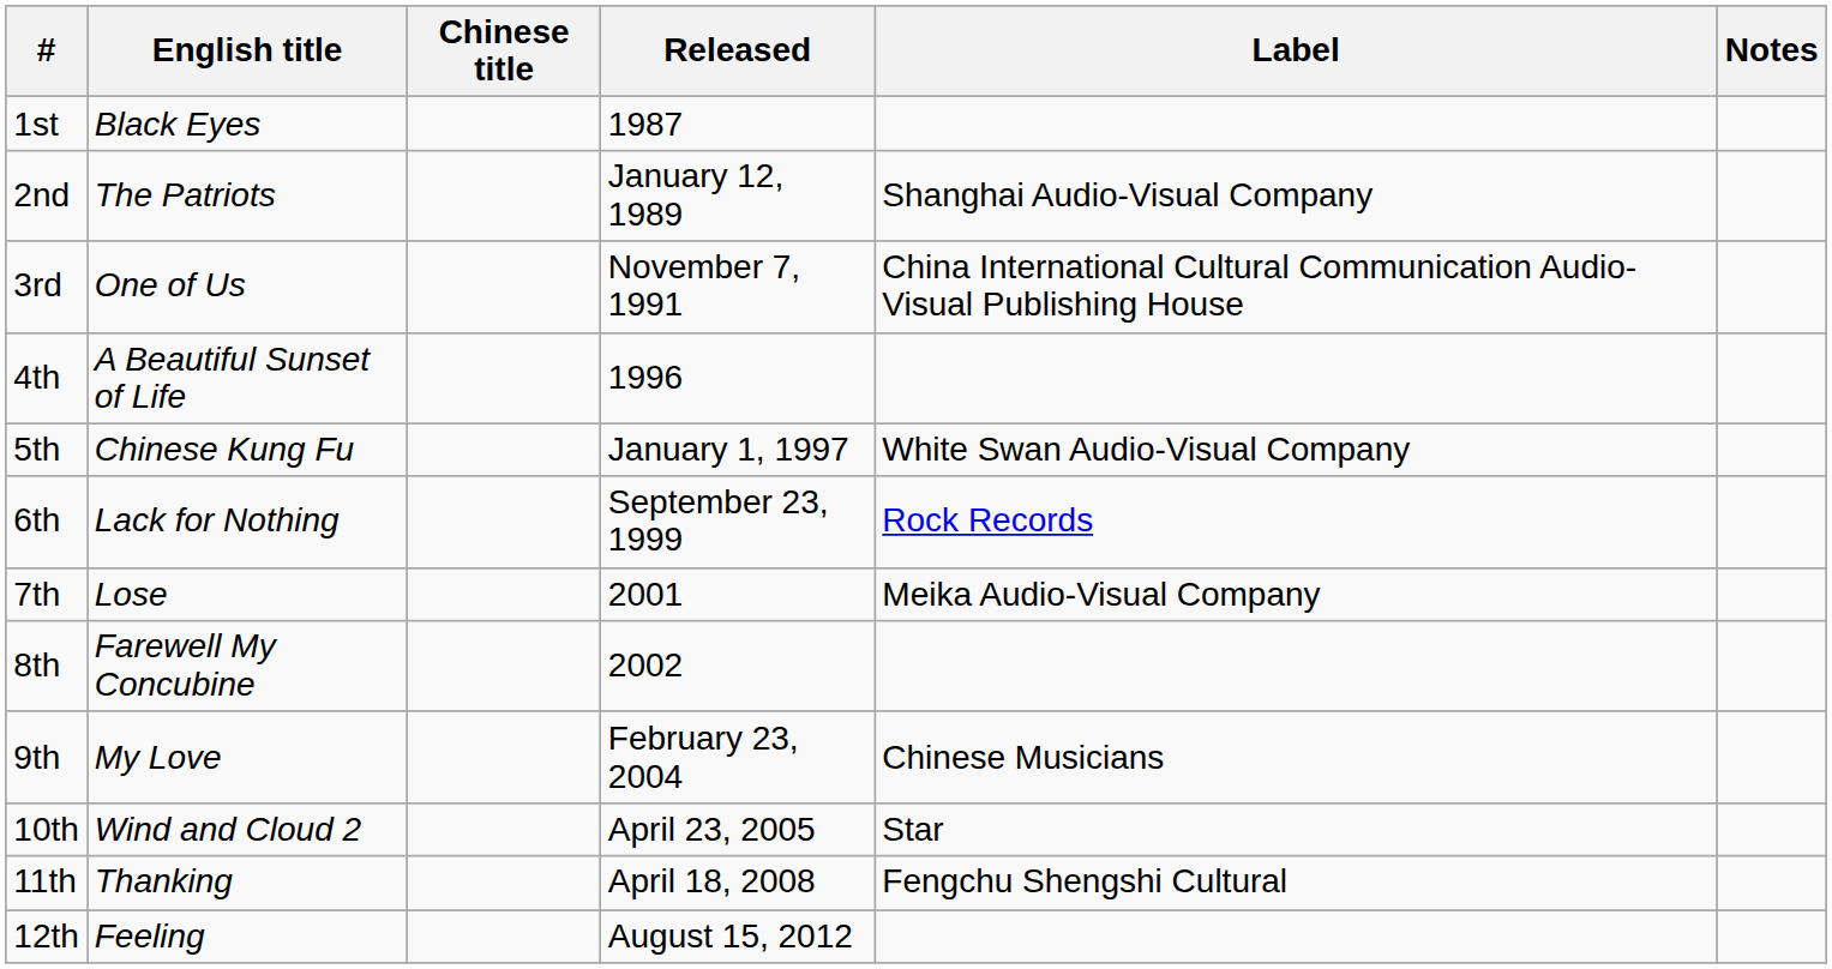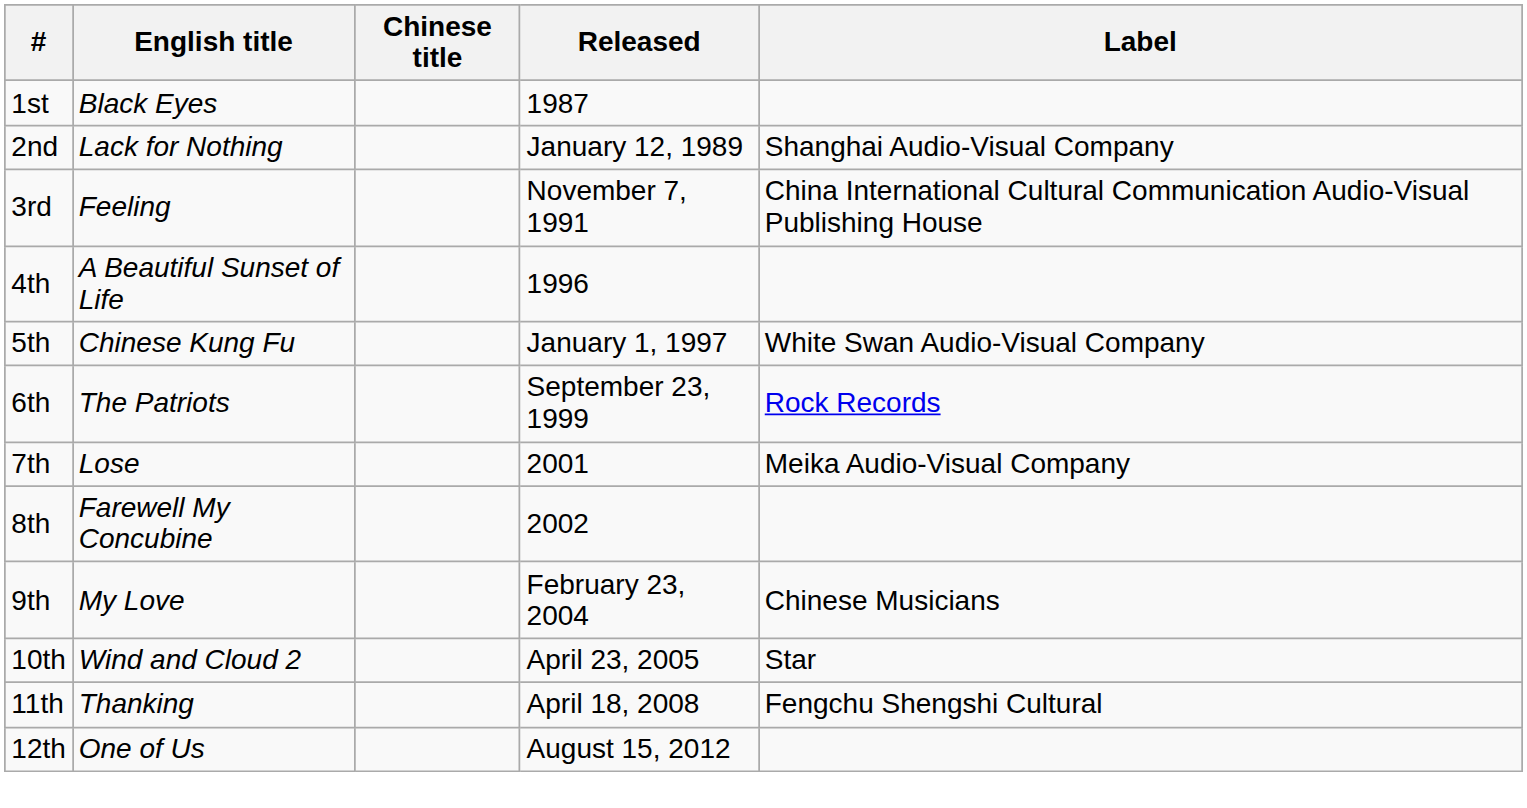- column: Notes
2nd | English title: The Patriots -> Lack for Nothing
3rd | English title: One of Us -> Feeling
6th | English title: Lack for Nothing -> The Patriots
12th | English title: Feeling -> One of Us
